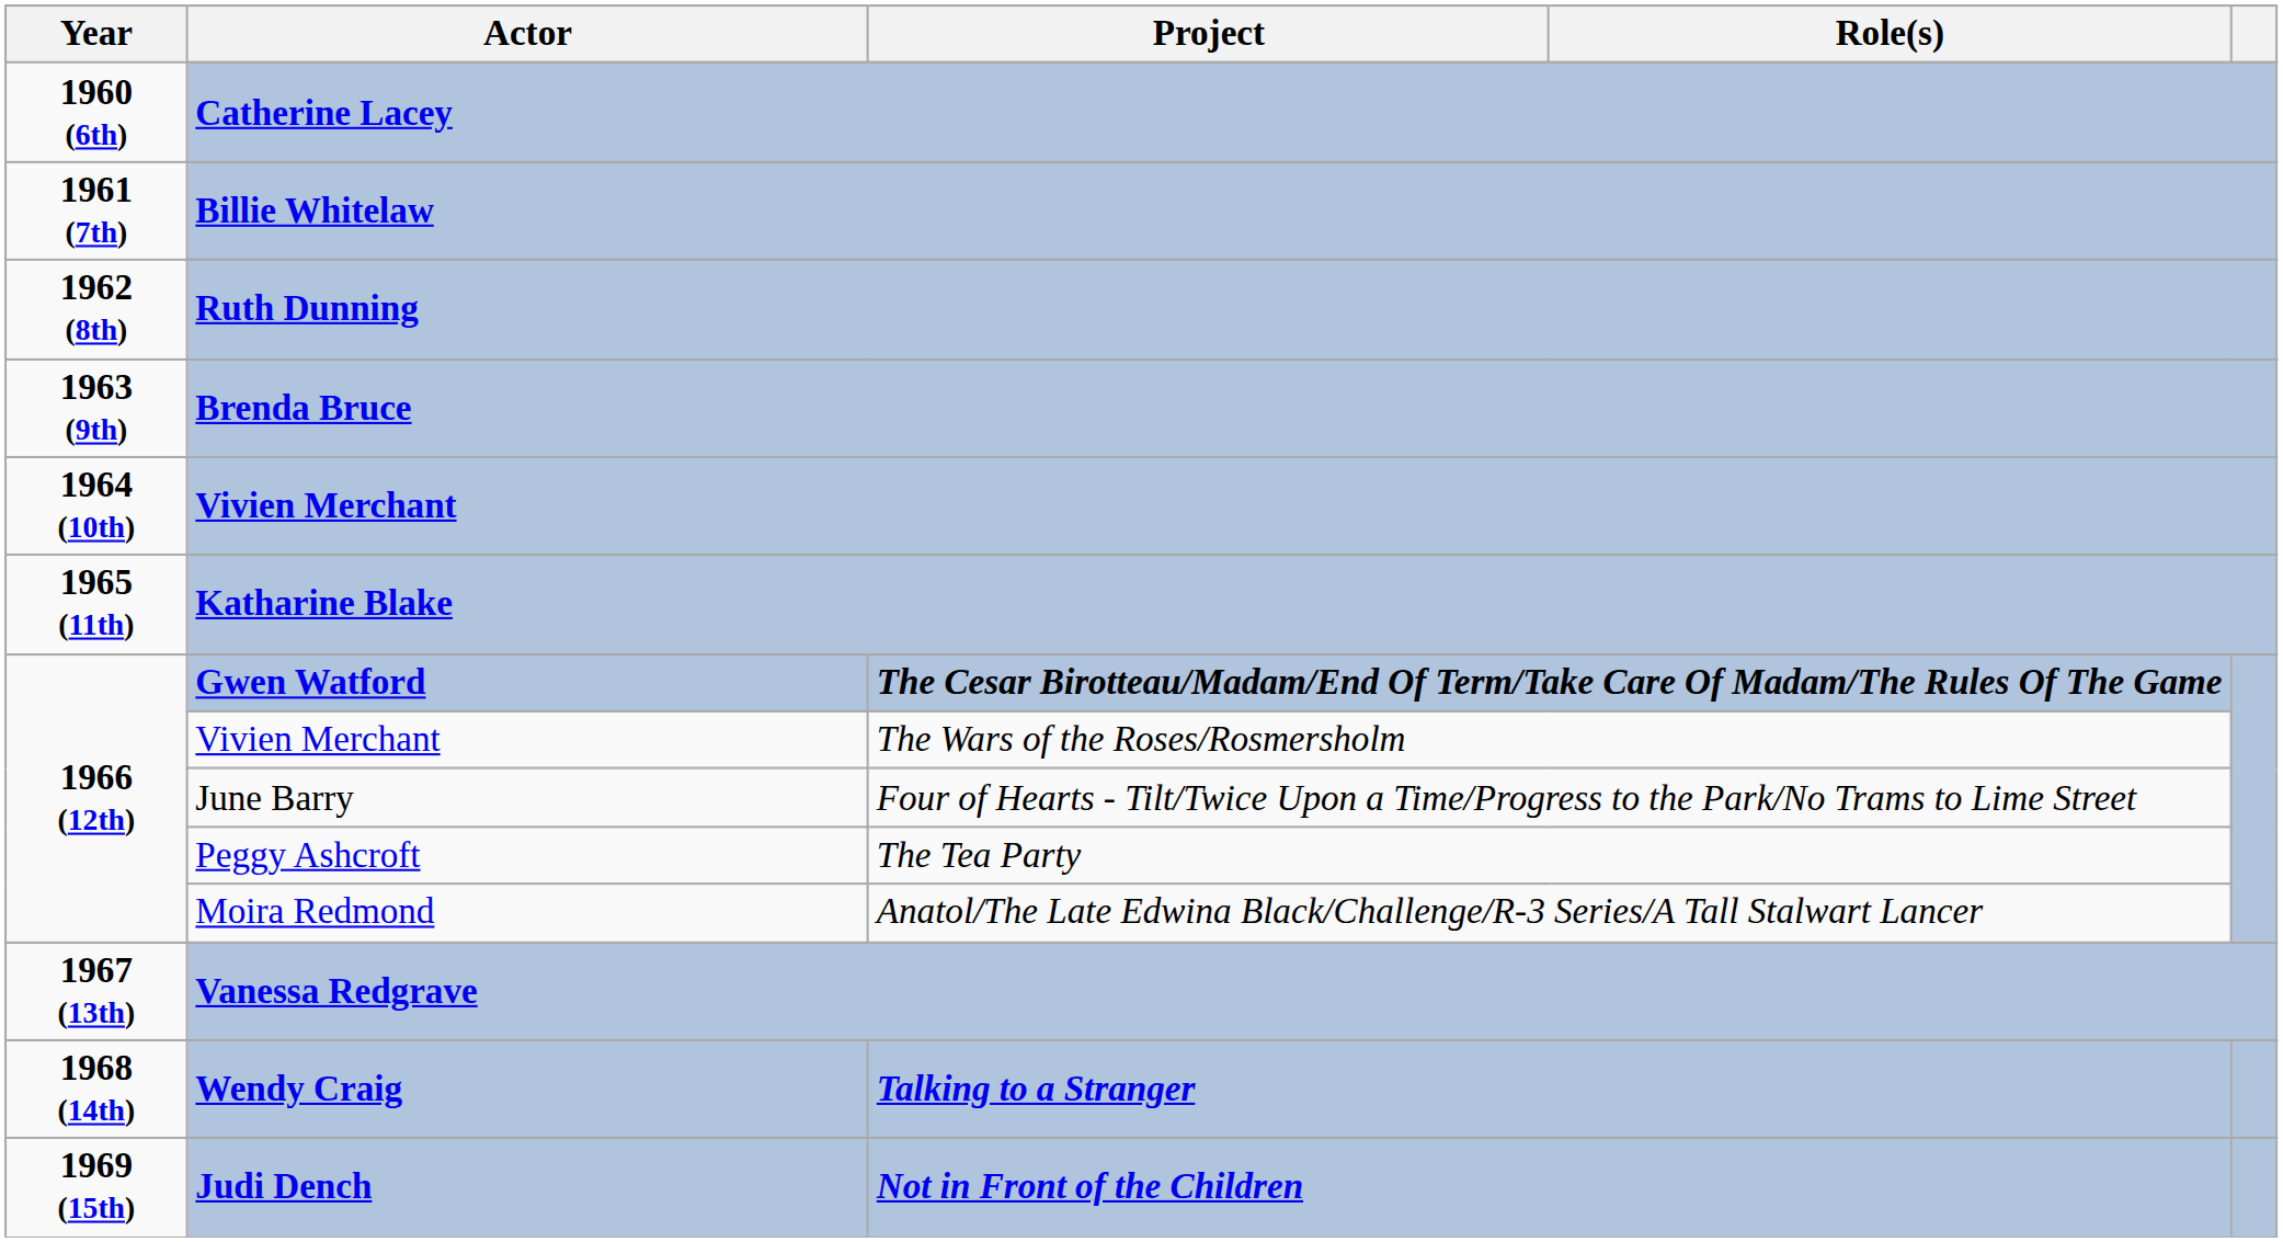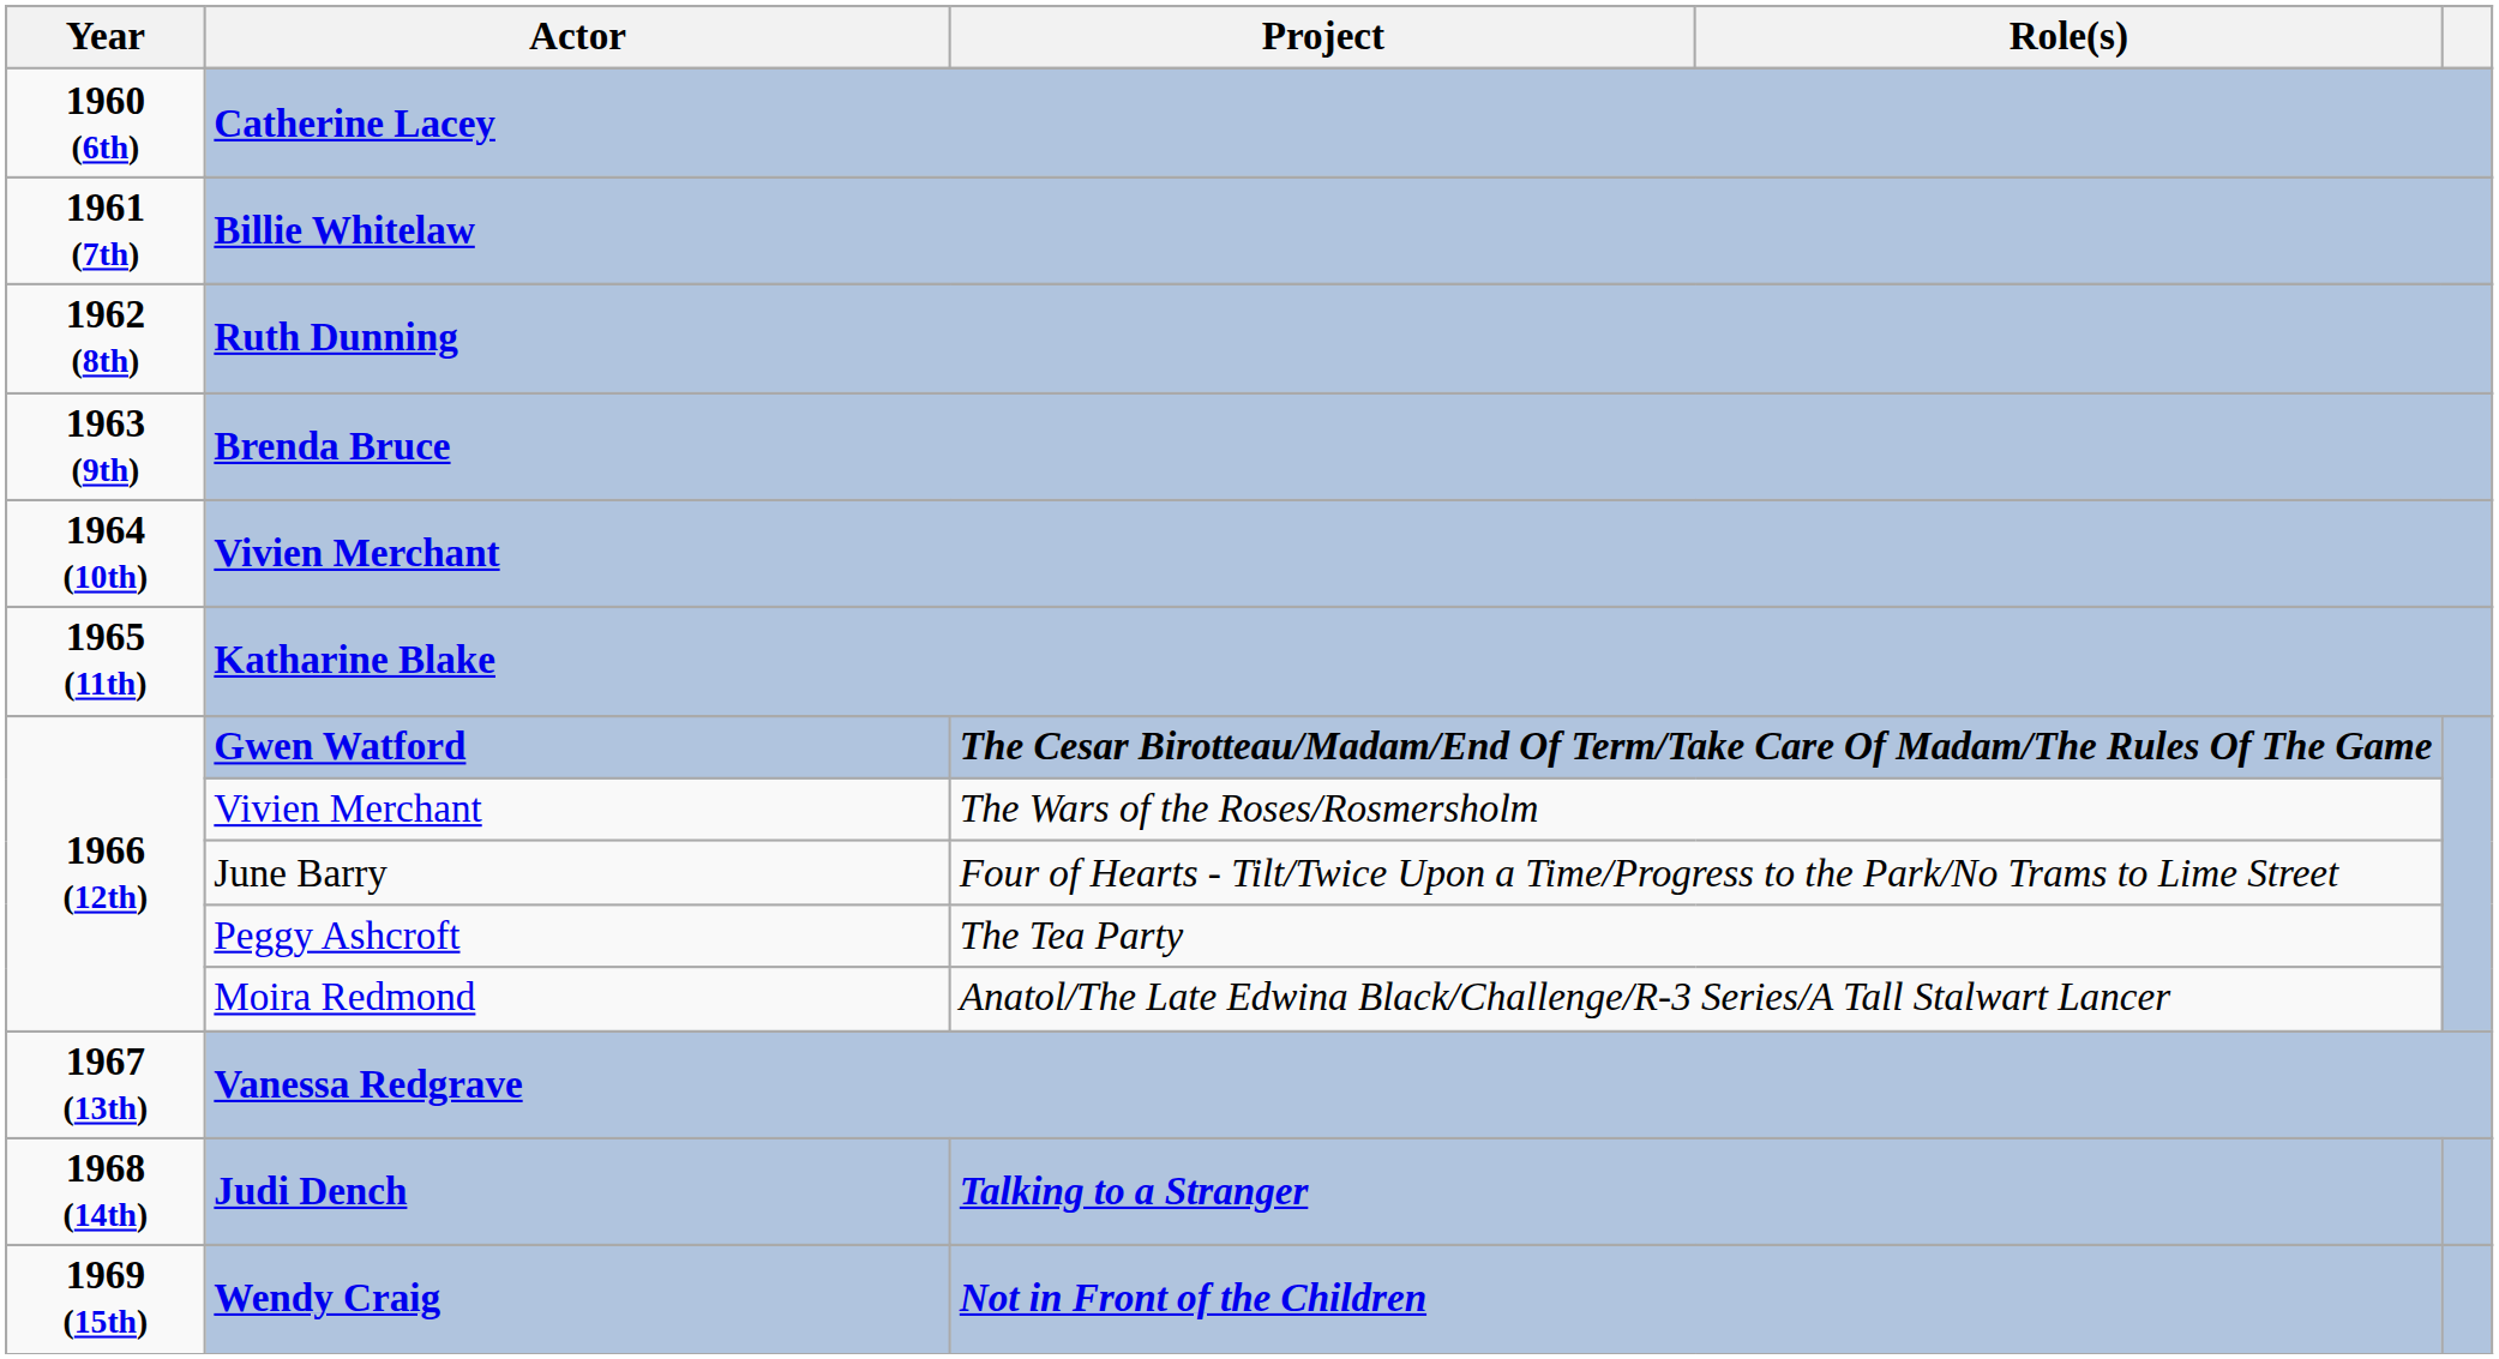Talking to a Stranger | Actor: Wendy Craig -> Judi Dench
Not in Front of the Children | Actor: Judi Dench -> Wendy Craig
